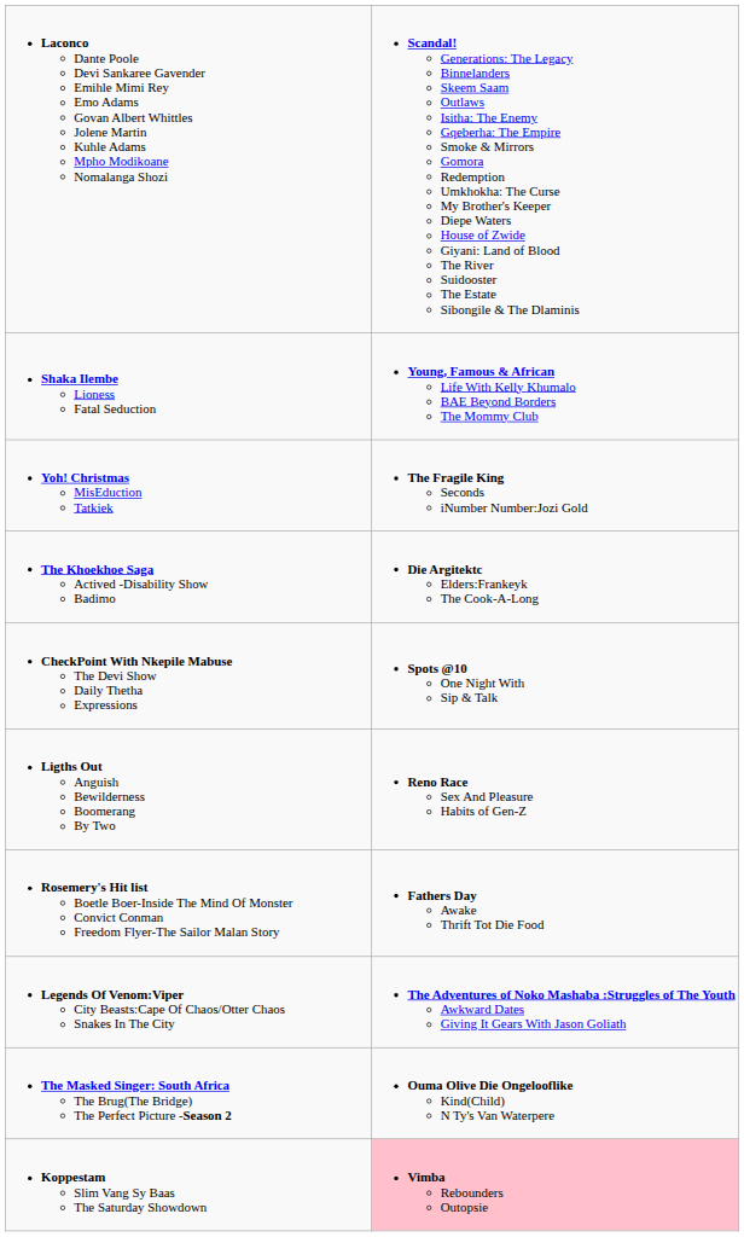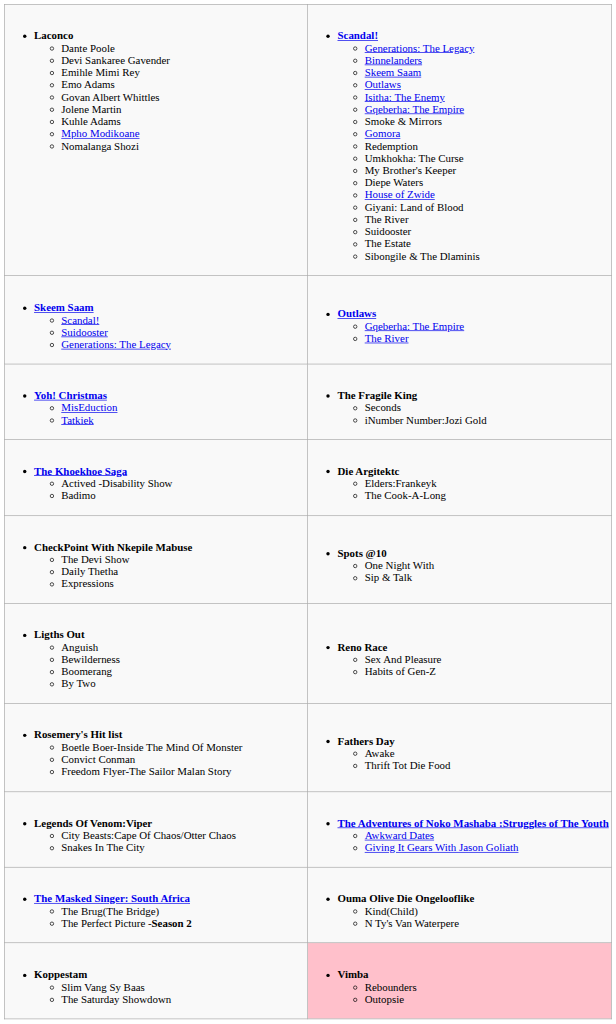+ row: Skeem Saam Scandal! Suidooster Generations: The Legacy | Outlaws Gqeberha: The Empire The River
- row: Shaka Ilembe Lioness Fatal Seduction | Young, Famous & African Life With Kelly Khumalo BAE Beyond Borders The Mommy Club
